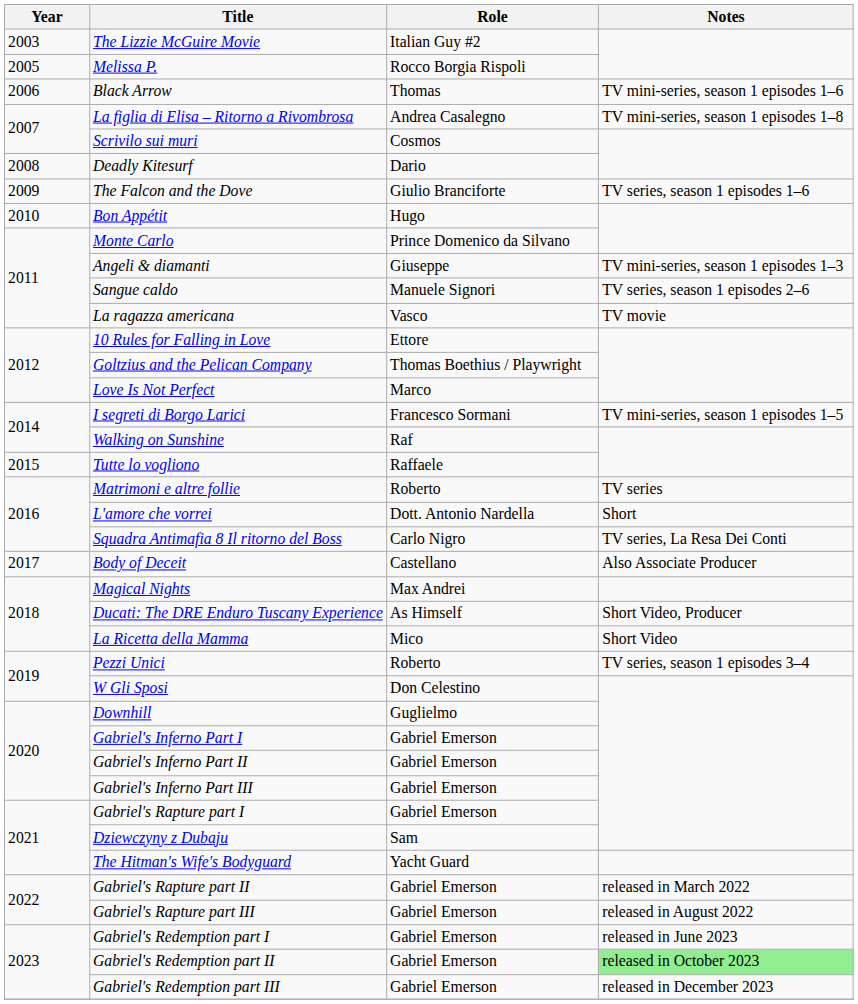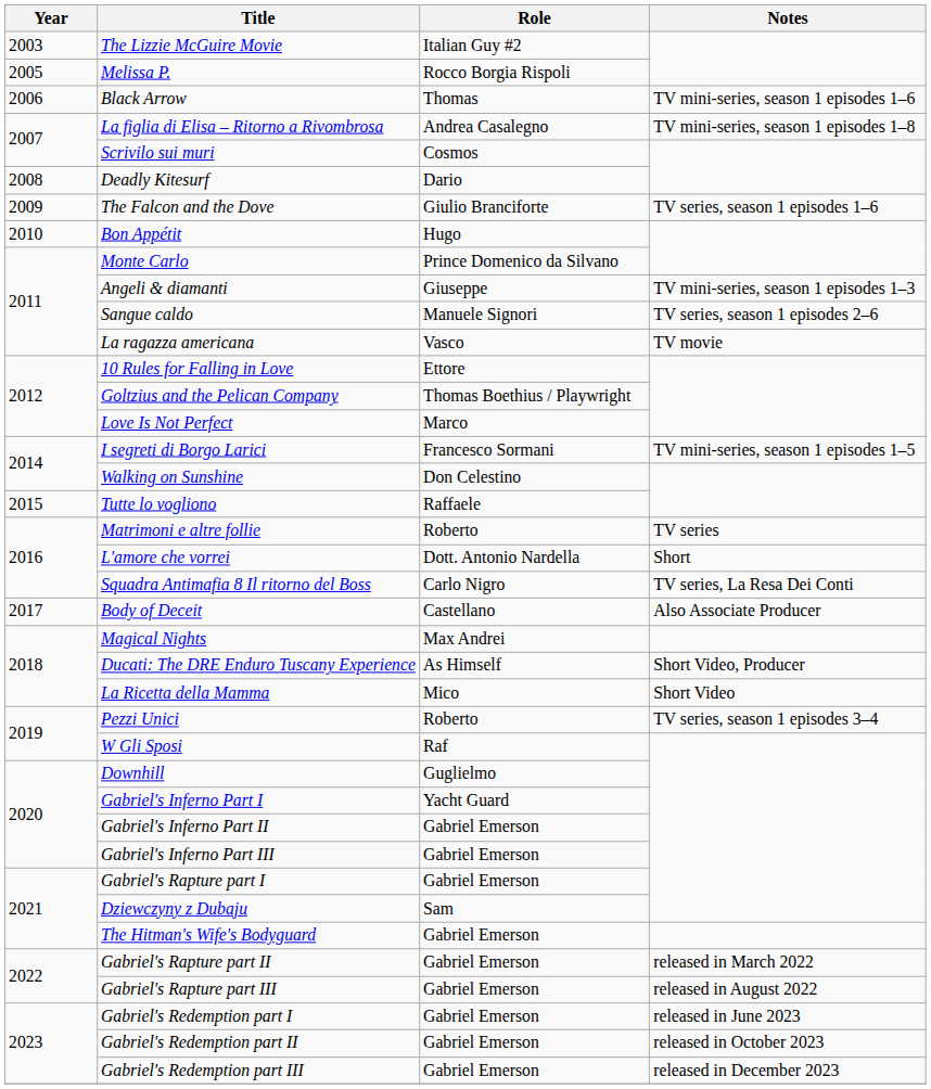Walking on Sunshine | Role: Raf -> Don Celestino
W Gli Sposi | Role: Don Celestino -> Raf
Gabriel's Inferno Part I | Role: Gabriel Emerson -> Yacht Guard
The Hitman's Wife's Bodyguard | Role: Yacht Guard -> Gabriel Emerson
Gabriel's Redemption part II | Notes: lightgreen background -> no background
